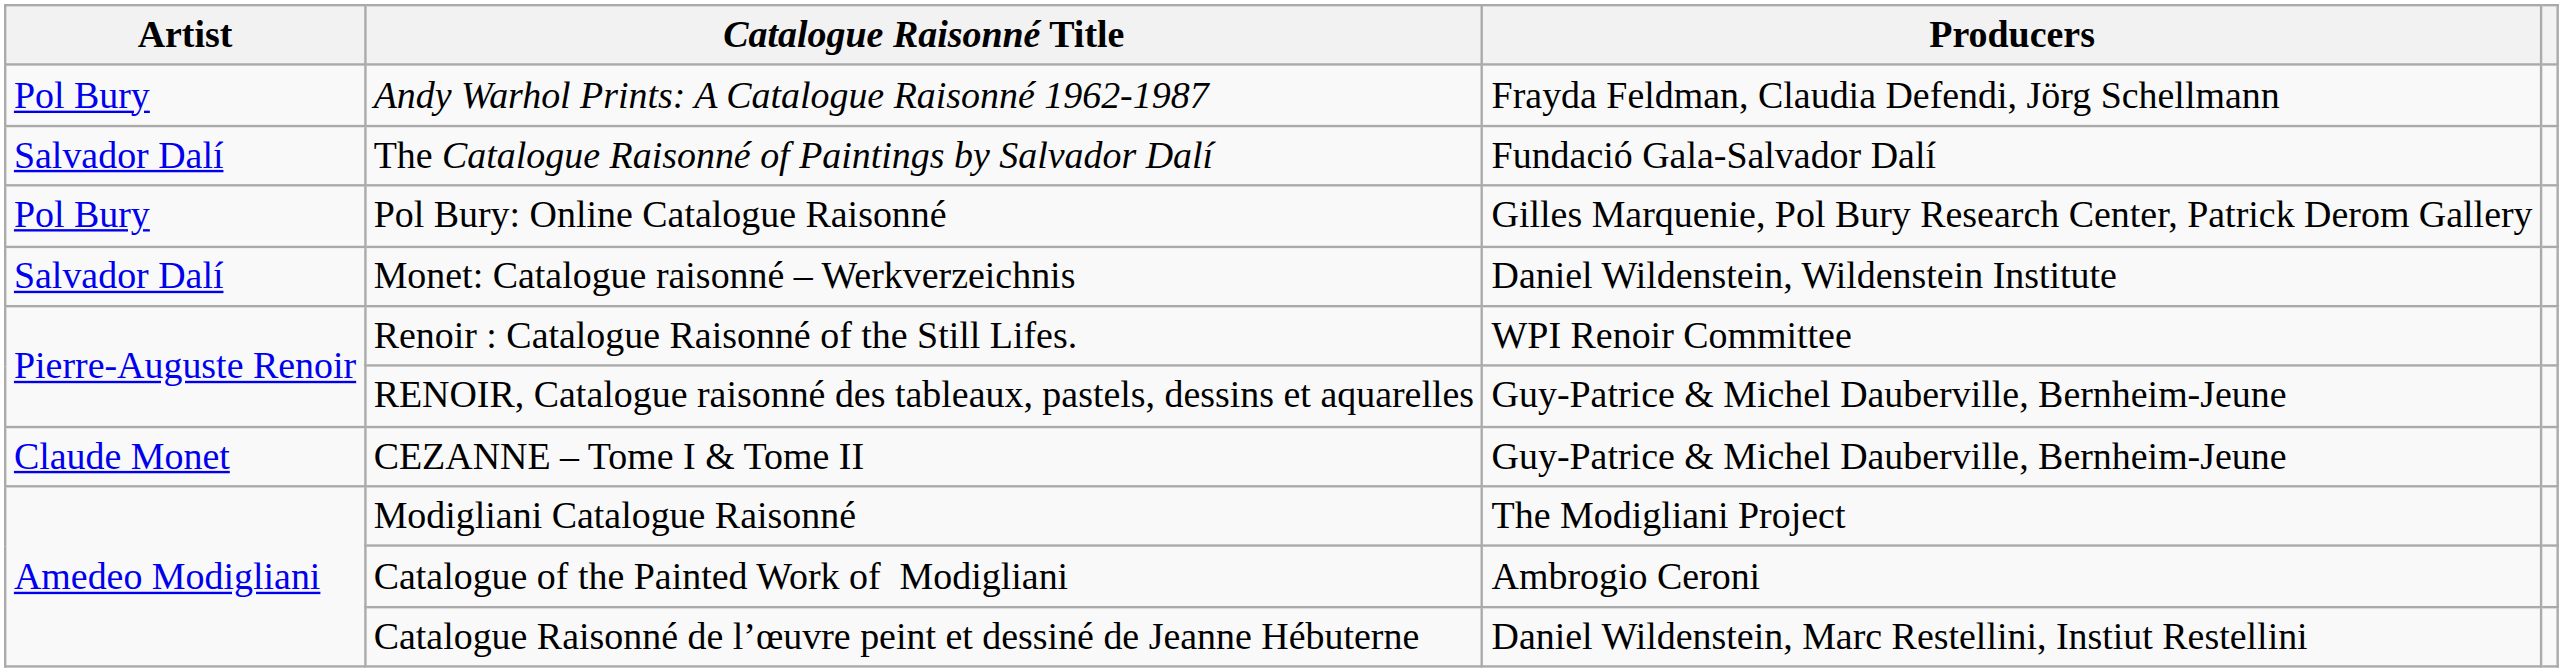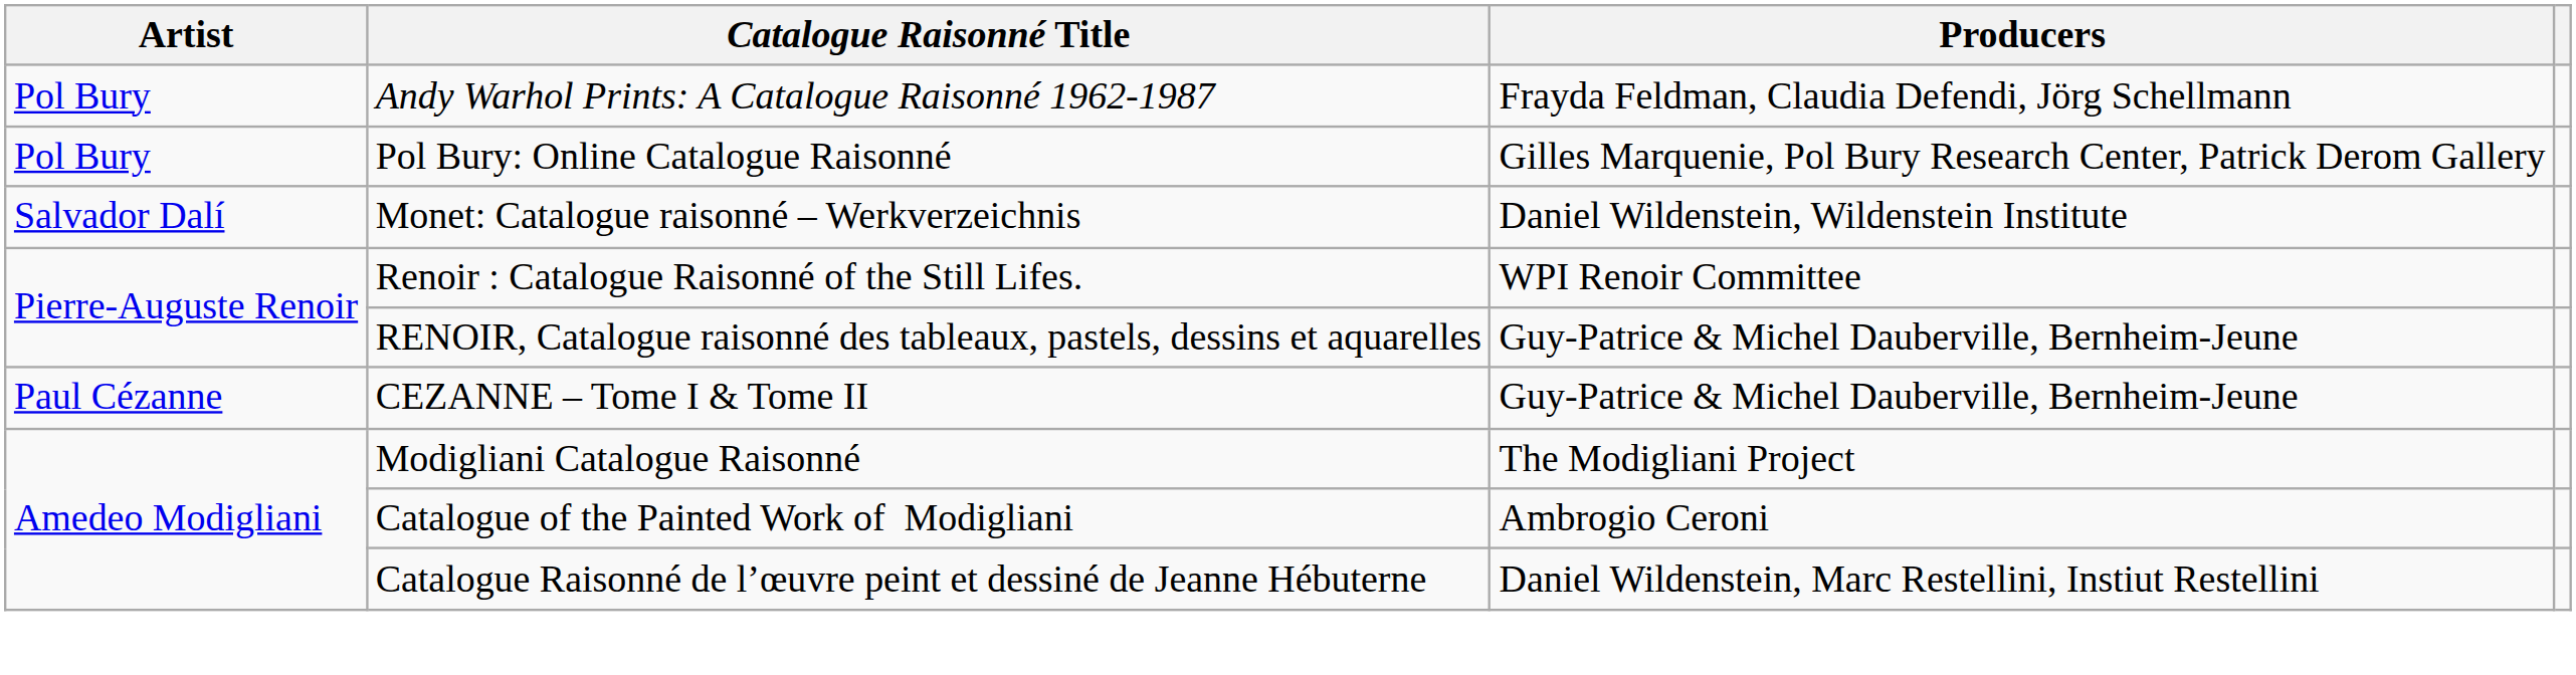- row: Salvador Dalí | The Catalogue Raisonné of Paintings by Salvador Dalí | Fundació Gala-Salvador Dalí
CEZANNE – Tome I & Tome II | Artist: Claude Monet -> Paul Cézanne
